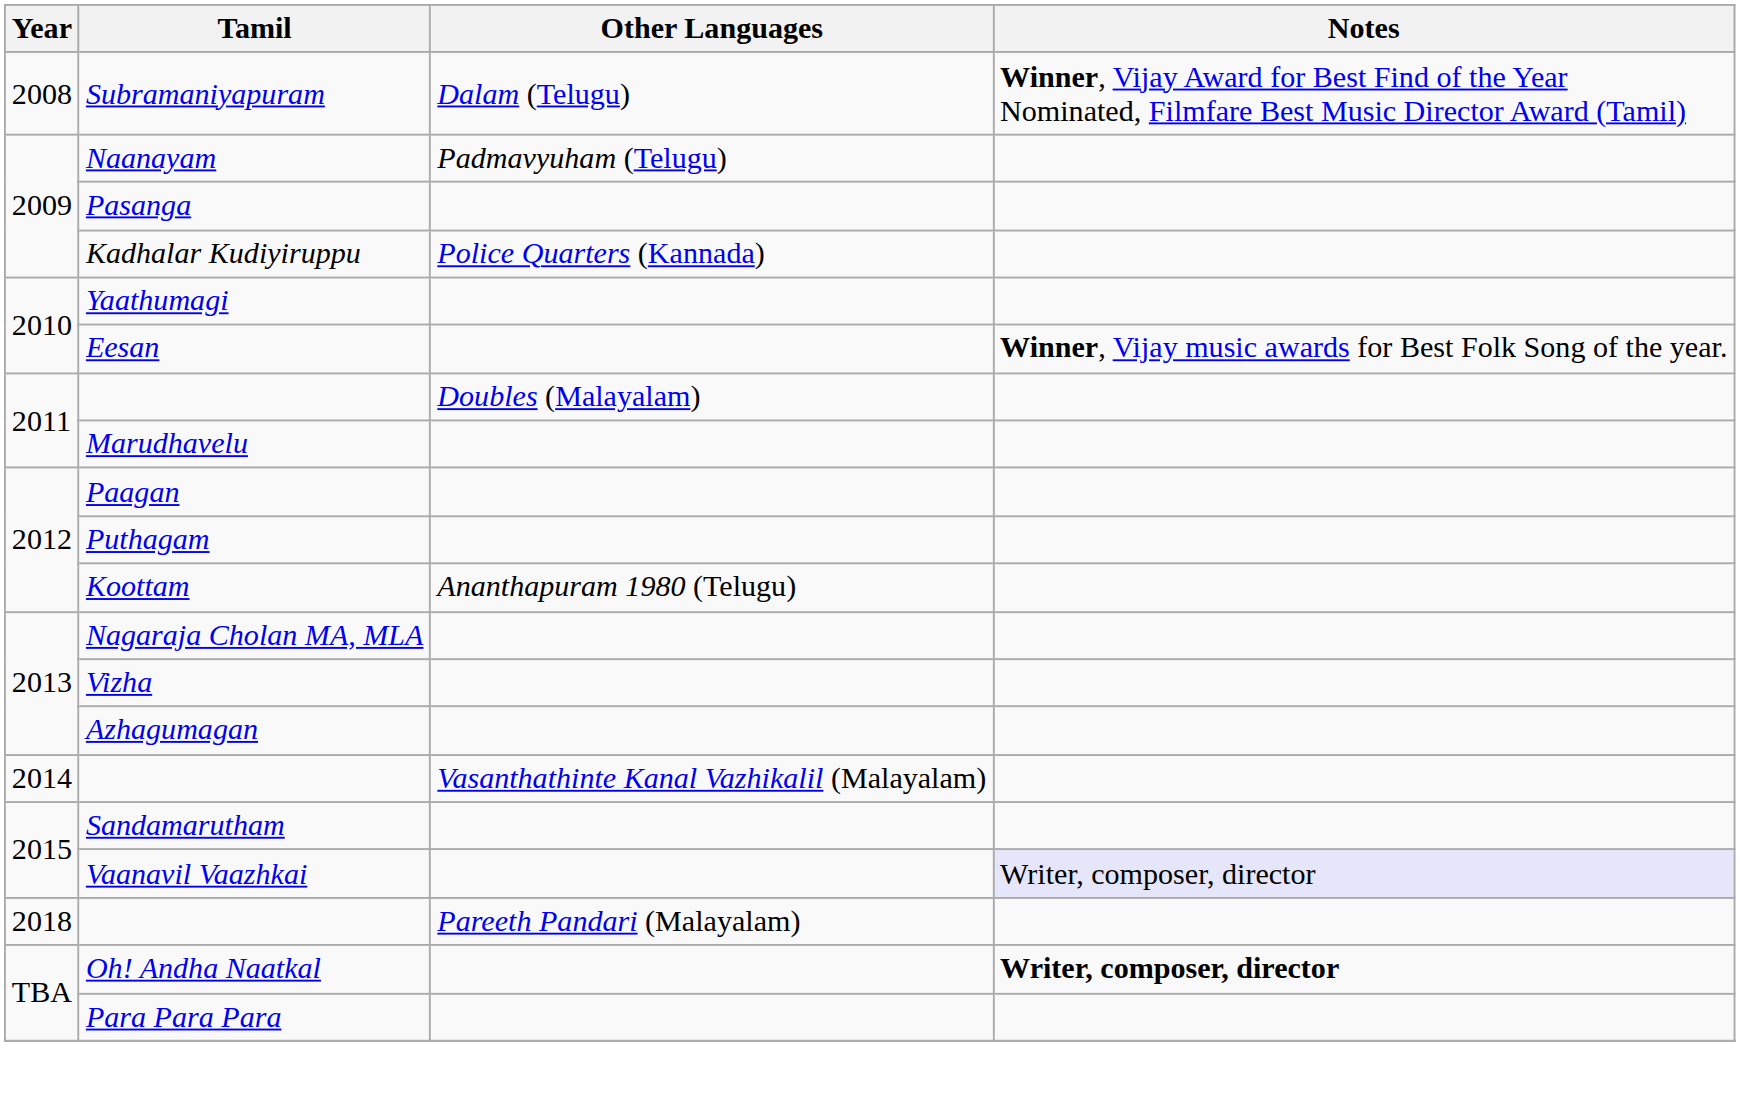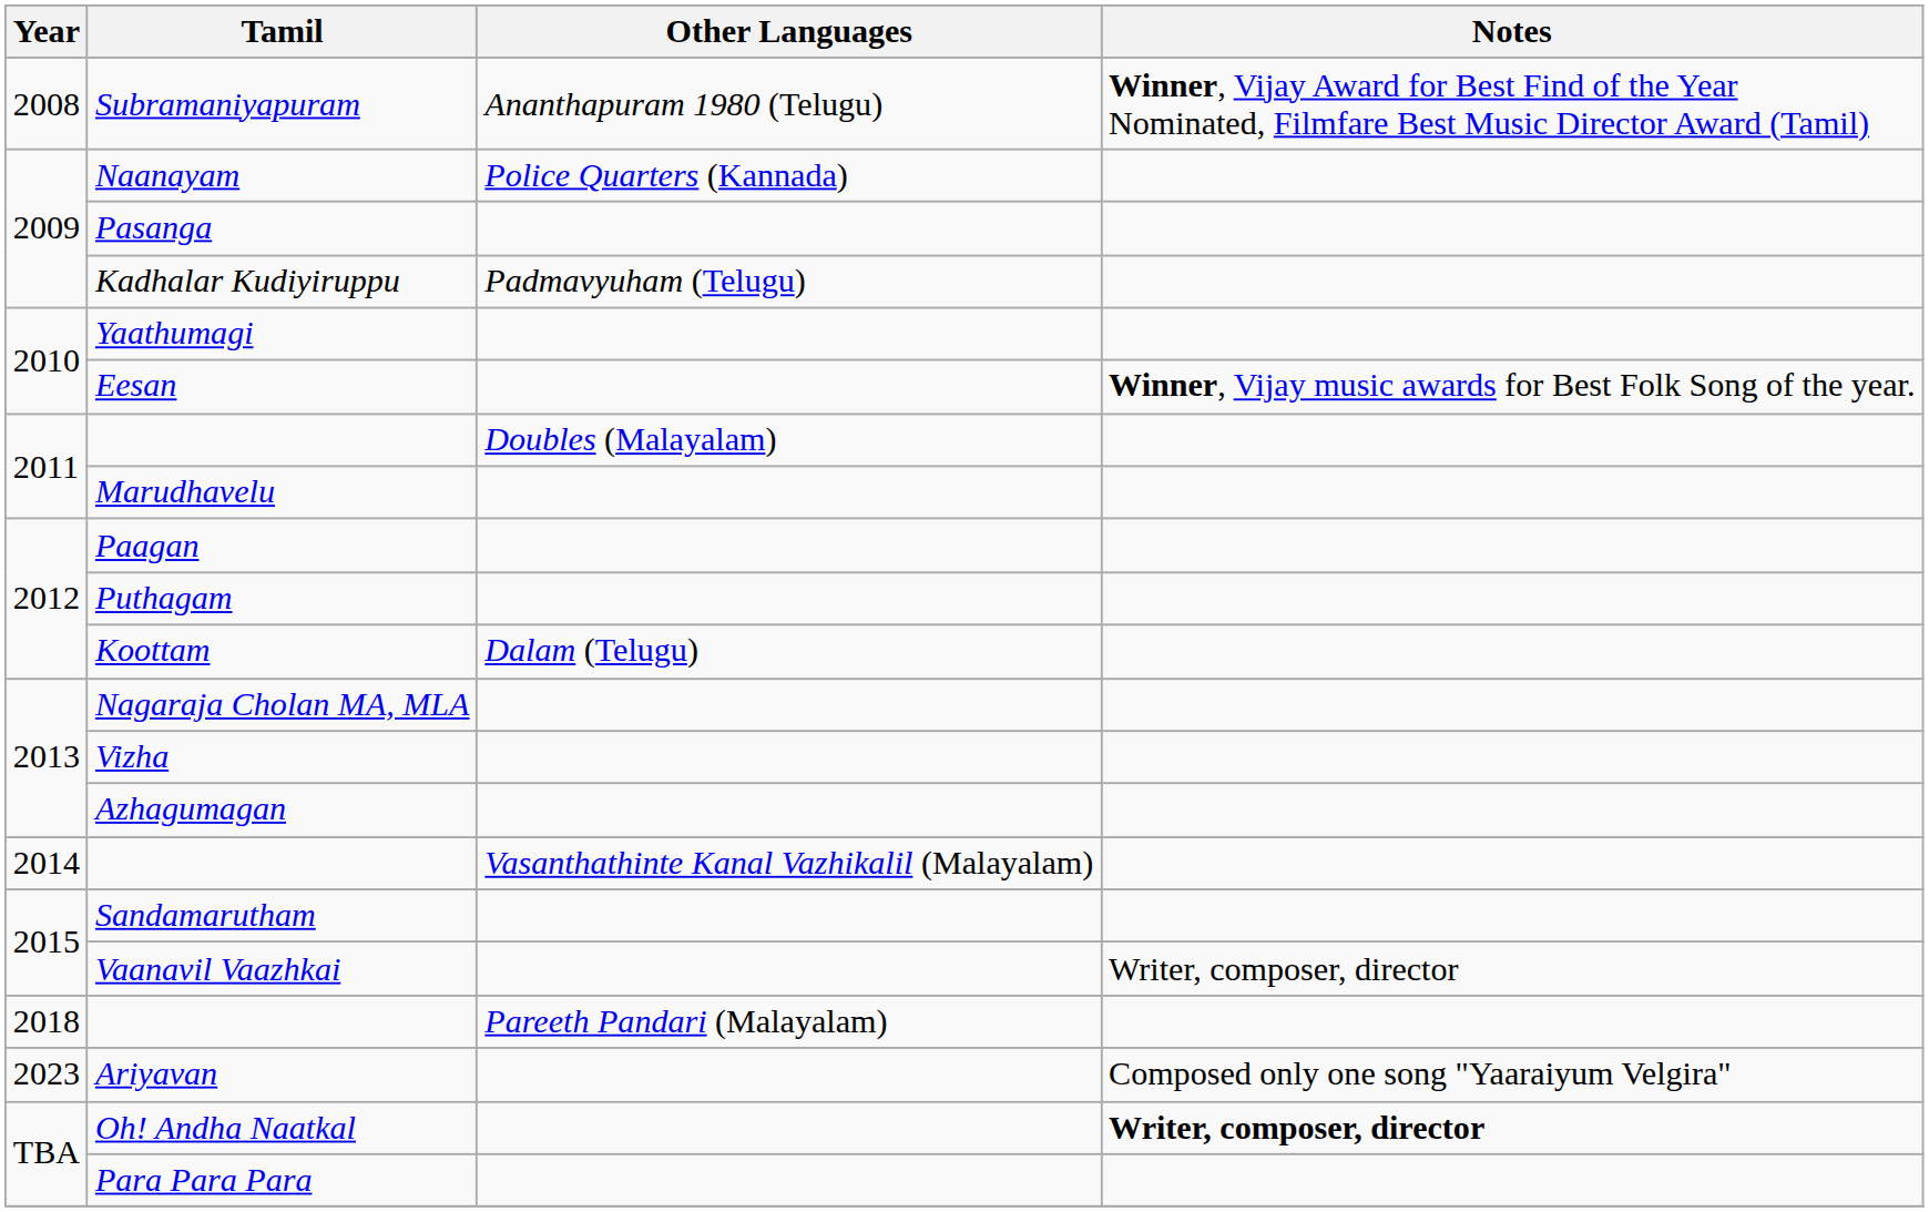Subramaniyapuram | Other Languages: Dalam (Telugu) -> Ananthapuram 1980 (Telugu)
Naanayam | Other Languages: Padmavyuham (Telugu) -> Police Quarters (Kannada)
Kadhalar Kudiyiruppu | Other Languages: Police Quarters (Kannada) -> Padmavyuham (Telugu)
Koottam | Other Languages: Ananthapuram 1980 (Telugu) -> Dalam (Telugu)
Vaanavil Vaazhkai | Notes: lavender background -> no background
+ row: 2023 | Ariyavan | Composed only one song "Yaaraiyum Velgira"
